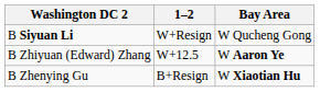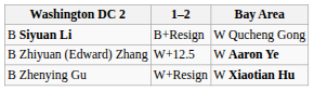B Siyuan Li | 1–2: W+Resign -> B+Resign
B Zhenying Gu | 1–2: B+Resign -> W+Resign
